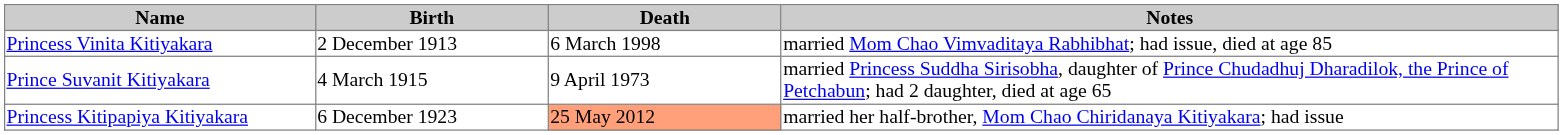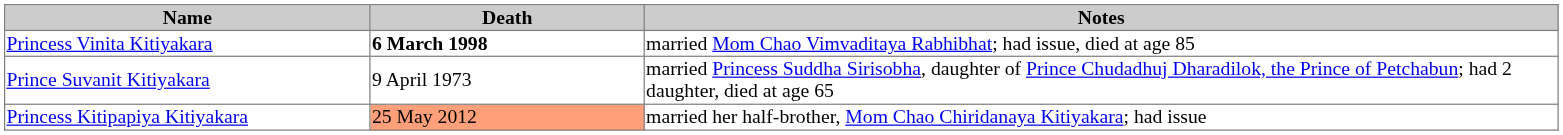- column: Birth | 2 December 1913 | 4 March 1915 | 6 December 1923
Princess Vinita Kitiyakara | Death: normal -> bold
